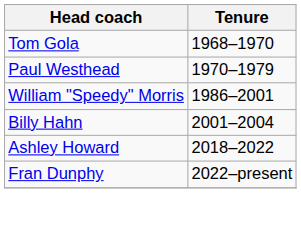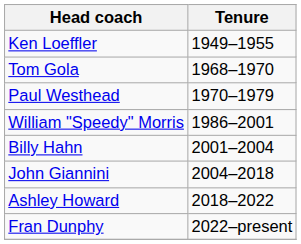+ row: Ken Loeffler | 1949–1955
+ row: John Giannini | 2004–2018
